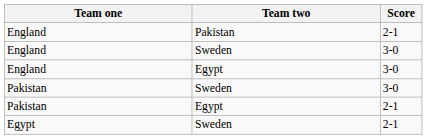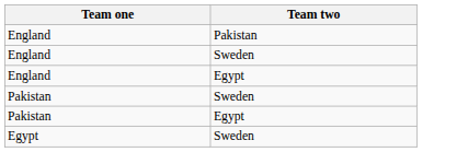- column: Score | 2-1 | 3-0 | 3-0 | 3-0 | 2-1 | 2-1
